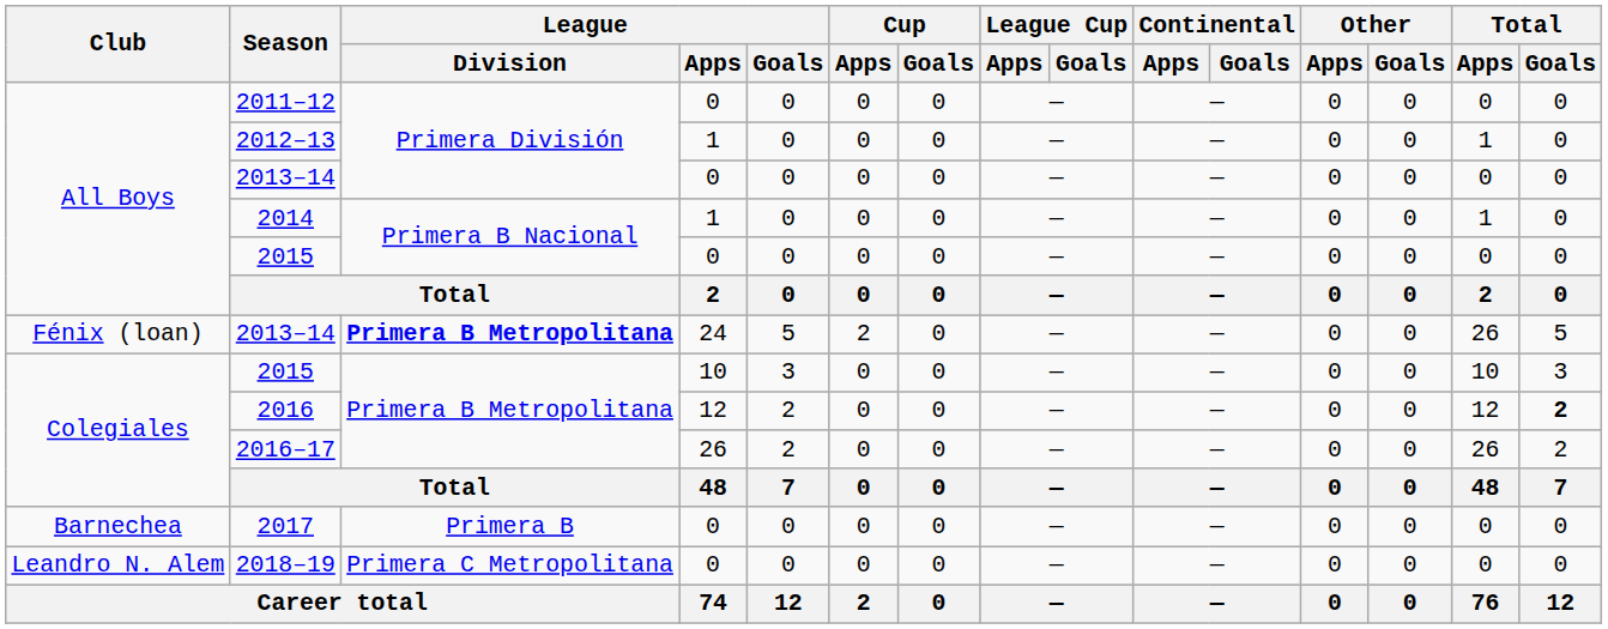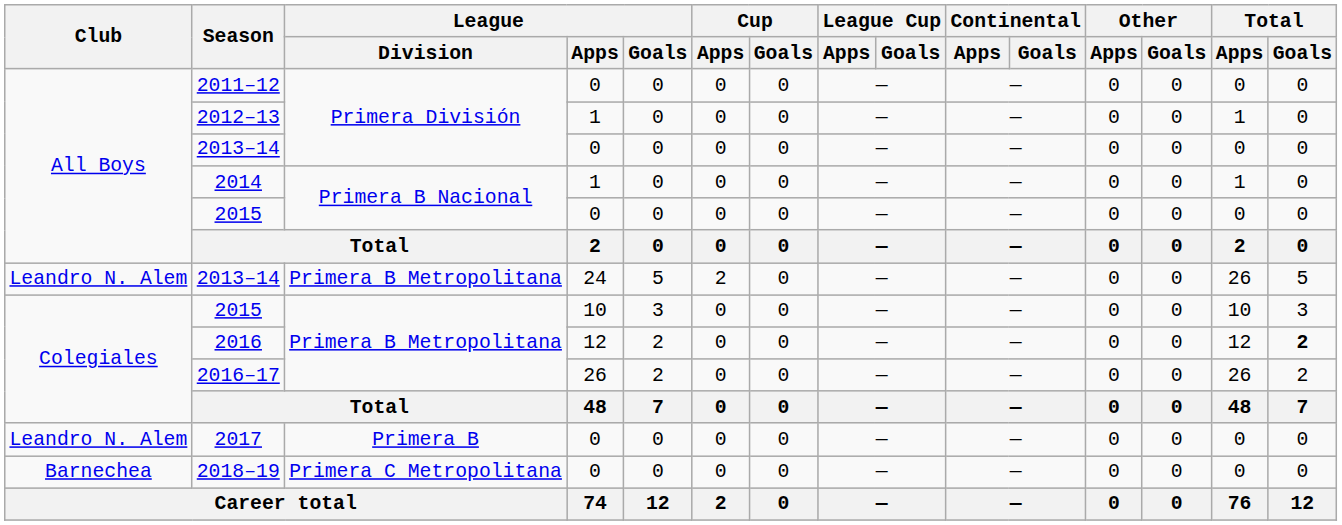2013–14 / 24 | Club: Fénix (loan) -> Leandro N. Alem
2013–14 / 24 | League / Division: bold -> normal
2017 | Club: Barnechea -> Leandro N. Alem
2018–19 | Club: Leandro N. Alem -> Barnechea
